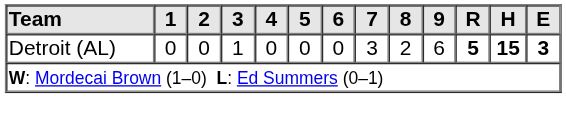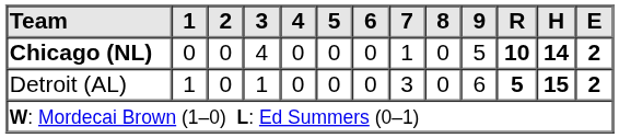+ row: Chicago (NL) | 0 | 0 | 4 | 0 | 0 | 0 | 1 | 0 | 5 | 10 | 14 | 2
Detroit (AL) | 1: 0 -> 1
Detroit (AL) | 8: 2 -> 0
Detroit (AL) | E: 3 -> 2
